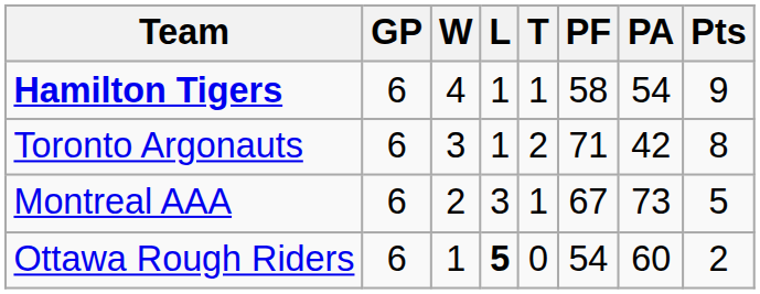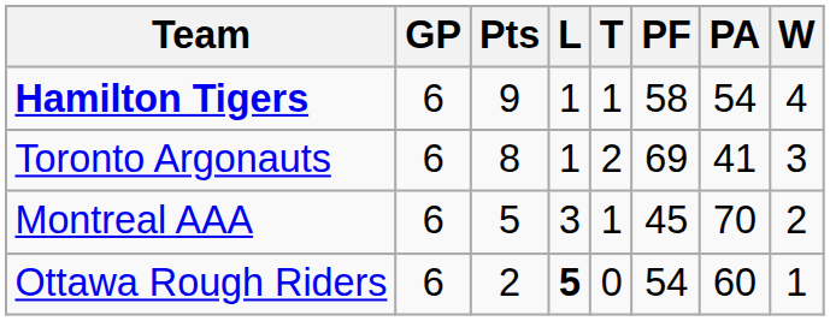columns swapped: W <-> Pts
Toronto Argonauts | PF: 71 -> 69
Toronto Argonauts | PA: 42 -> 41
Montreal AAA | PF: 67 -> 45
Montreal AAA | PA: 73 -> 70
